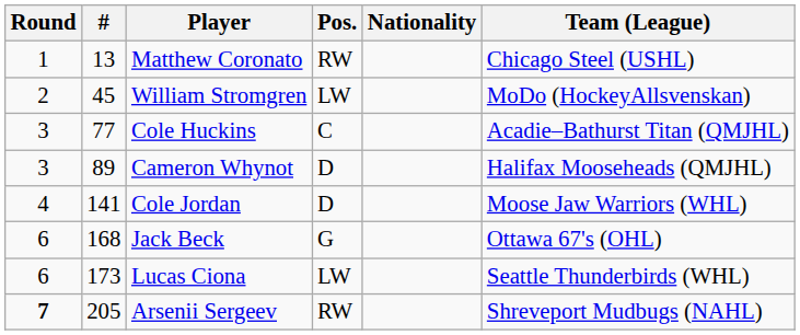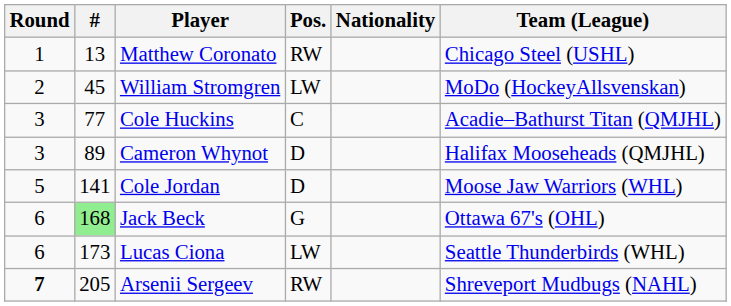Cole Jordan | Round: 4 -> 5
Jack Beck | #: no background -> lightgreen background
